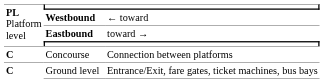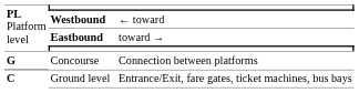Concourse | column 1: C -> G
